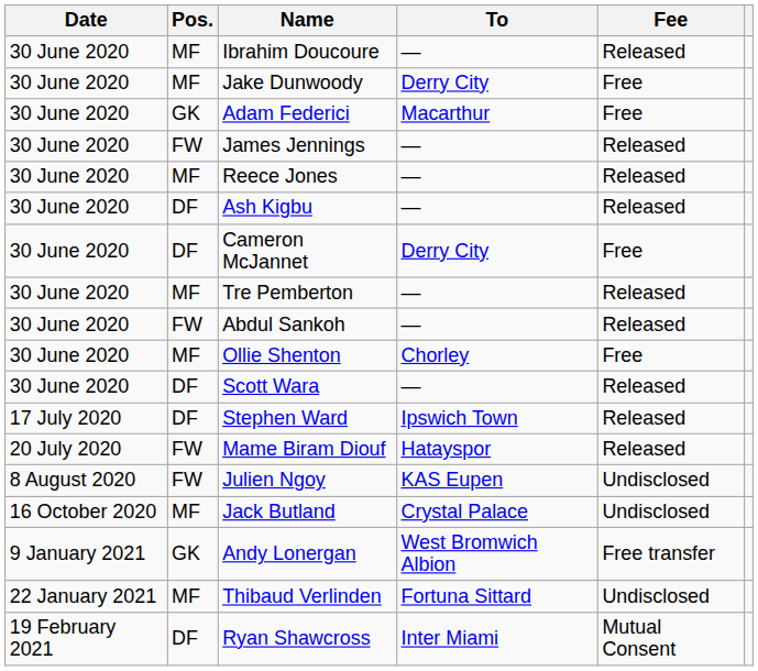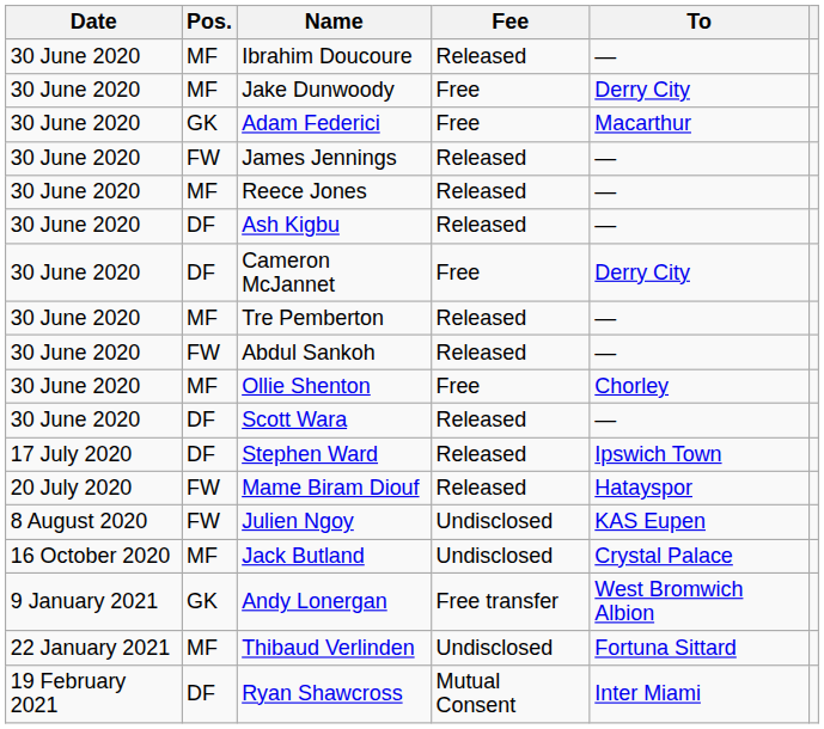columns swapped: To <-> Fee
